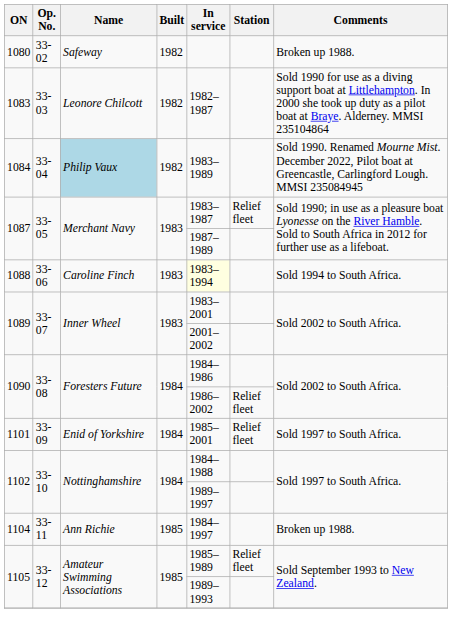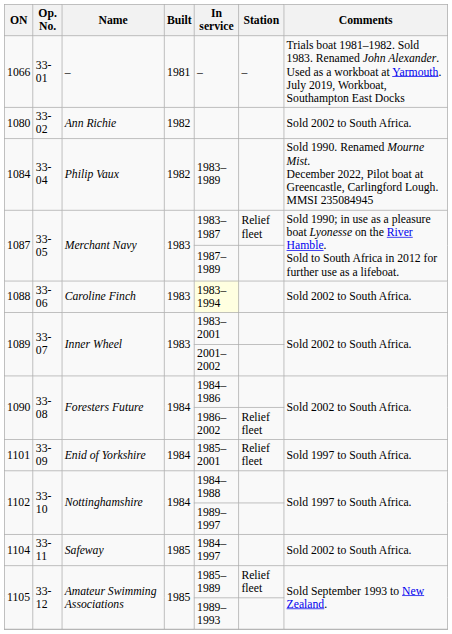+ row: 1066 | 33-01 | – | 1981 | – | – | Trials boat 1981–1982. Sold 1983. Renamed John Alexander. Used as a workboat at Yarmouth. July 2019, Workboat, Southampton East Docks
1080 | Name: Safeway -> Ann Richie
1080 | Comments: Broken up 1988. -> Sold 2002 to South Africa.
- row: 1083 | 33-03 | Leonore Chilcott | 1982 | 1982–1987 | Sold 1990 for use as a diving support boat at Littlehampton. In 2000 she took up duty as a pilot boat at Braye. Alderney. MMSI 235104864
1084 | Name: lightblue background -> no background
1088 | Comments: Sold 1994 to South Africa. -> Sold 2002 to South Africa.
1104 | Name: Ann Richie -> Safeway
1104 | Comments: Broken up 1988. -> Sold 2002 to South Africa.
